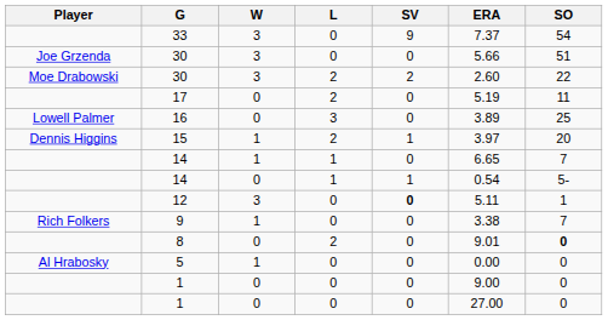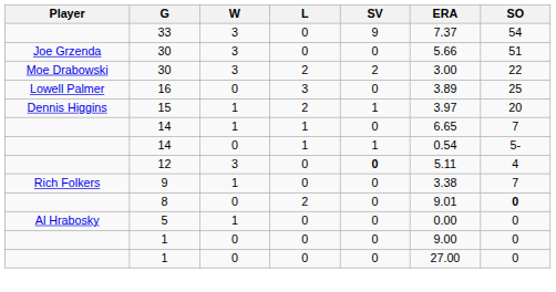Moe Drabowski / 30 | ERA: 2.60 -> 3.00
- row: 17 | 0 | 2 | 0 | 5.19 | 11
12 | SO: 1 -> 4
